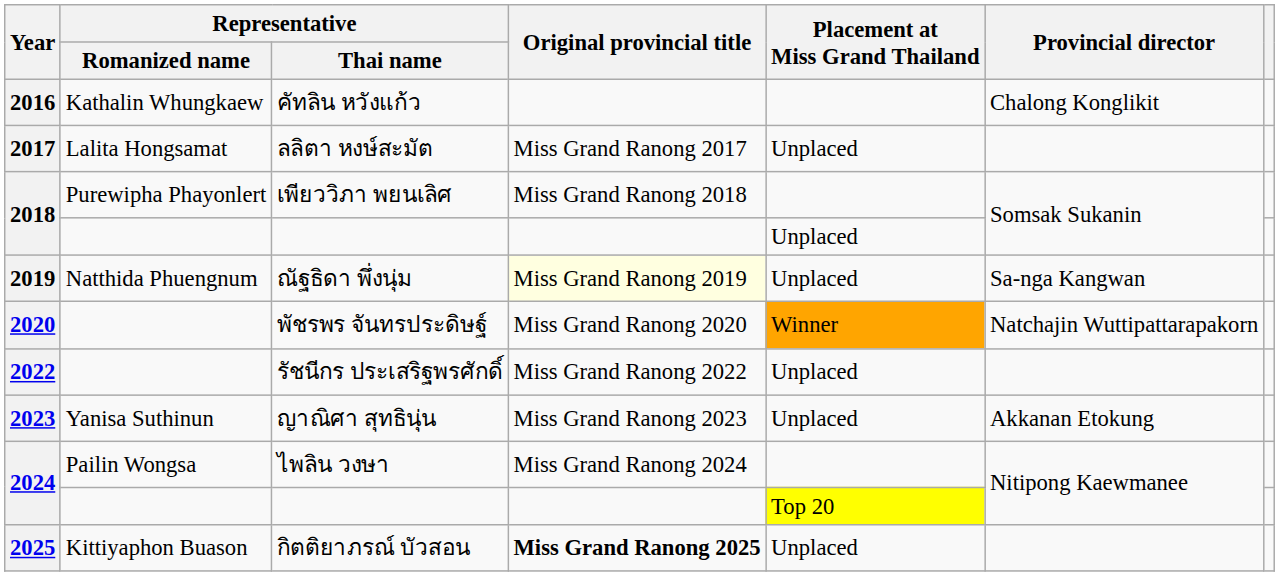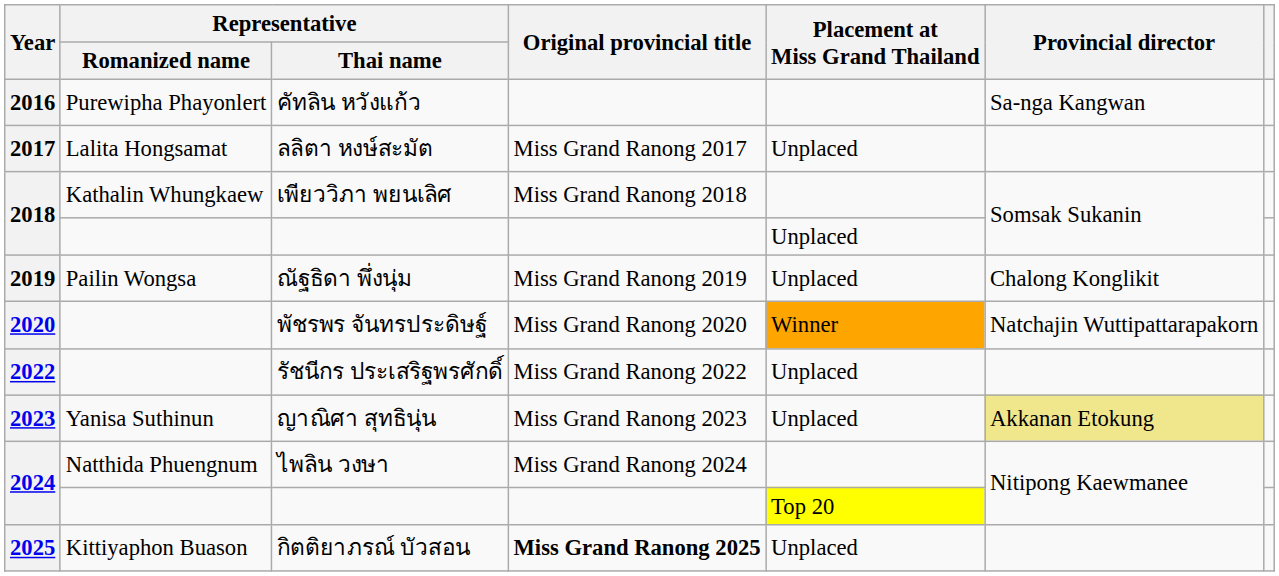คัทลิน หวังแก้ว | Representative / Romanized name: Kathalin Whungkaew -> Purewipha Phayonlert
คัทลิน หวังแก้ว | Provincial director: Chalong Konglikit -> Sa-nga Kangwan
เพียววิภา พยนเลิศ | Representative / Romanized name: Purewipha Phayonlert -> Kathalin Whungkaew
ณัฐธิดา พึ่งนุ่ม | Representative / Romanized name: Natthida Phuengnum -> Pailin Wongsa
ณัฐธิดา พึ่งนุ่ม | Original provincial title: lightyellow background -> no background
ณัฐธิดา พึ่งนุ่ม | Provincial director: Sa-nga Kangwan -> Chalong Konglikit
ญาณิศา สุทธินุ่น | Provincial director: no background -> khaki background
ไพลิน วงษา | Representative / Romanized name: Pailin Wongsa -> Natthida Phuengnum
